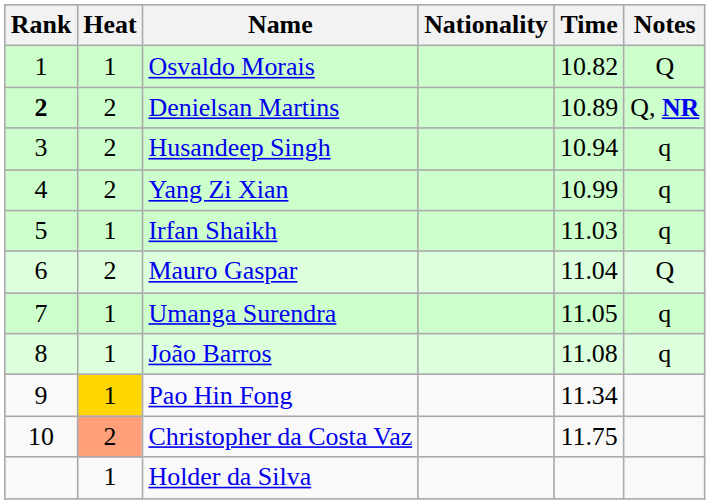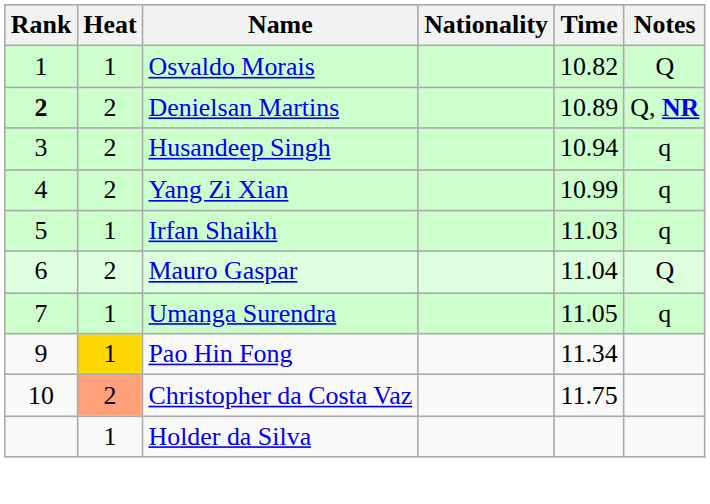- row: 8 | 1 | João Barros | 11.08 | q
